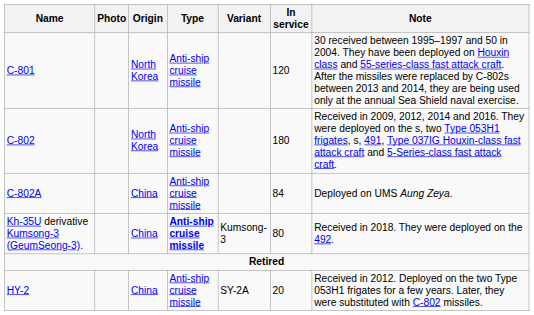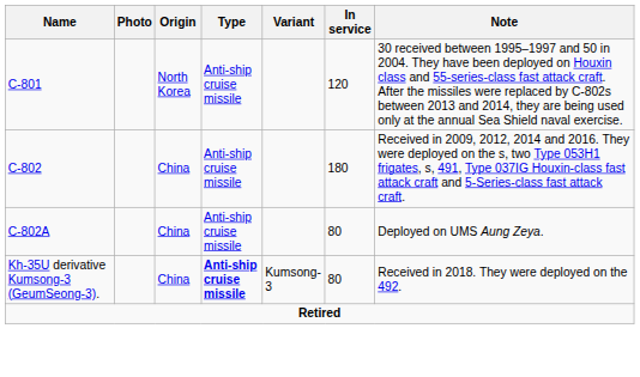C-802 | Origin: North Korea -> China
C-802A | In service: 84 -> 80
- row: HY-2 | China | Anti-ship cruise missile | SY-2A | 20 | Received in 2012. Deployed on the two Type 053H1 frigates for a few years. Later, they were substituted with C-802 missiles.
